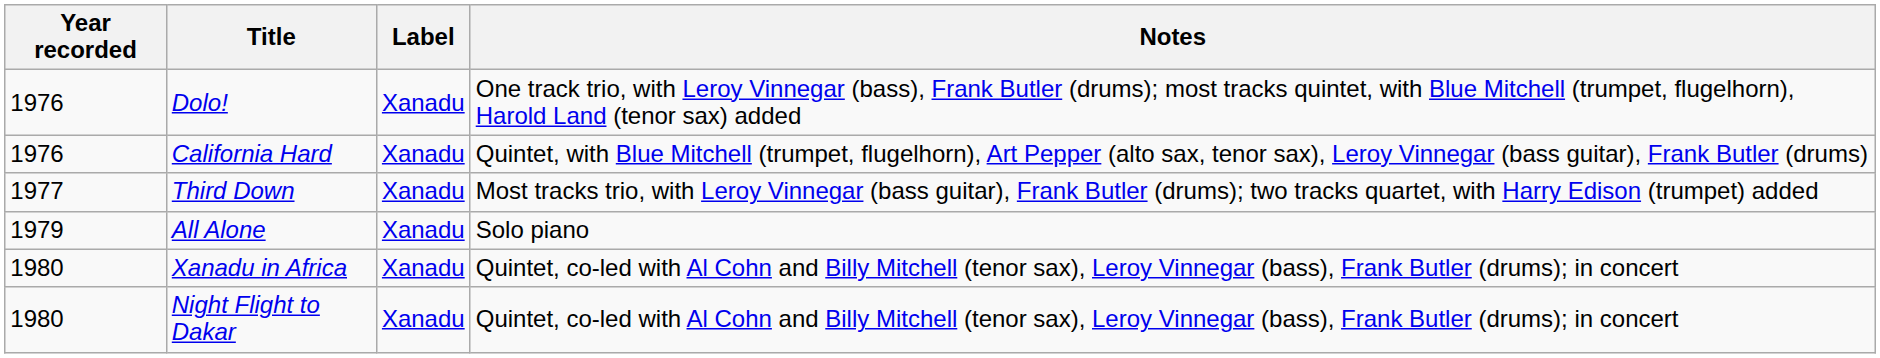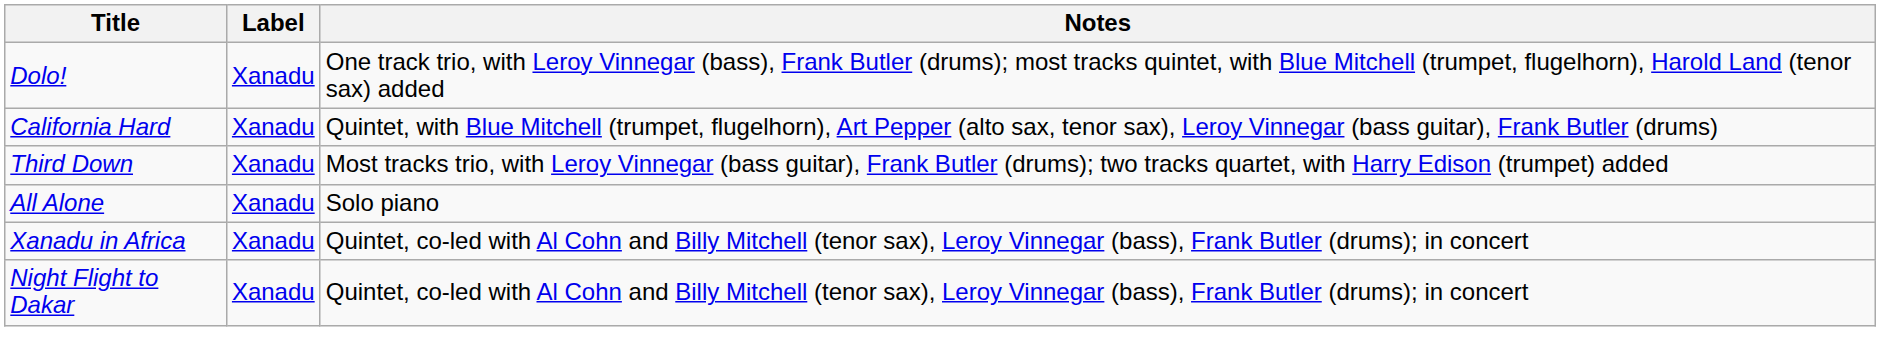- column: Year recorded | 1976 | 1976 | 1977 | 1979 | 1980 | 1980
